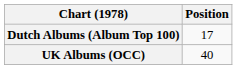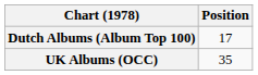UK Albums (OCC) | Position: 40 -> 35
